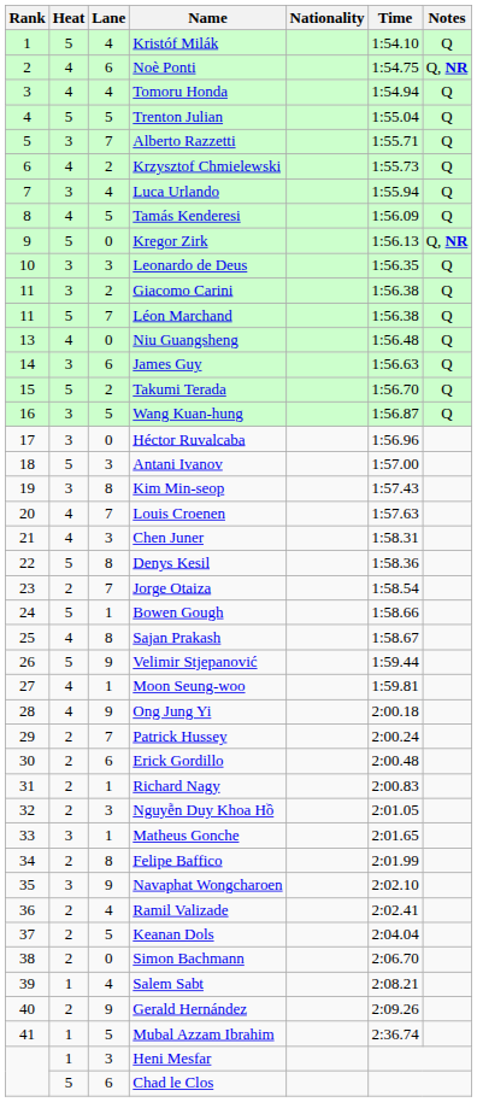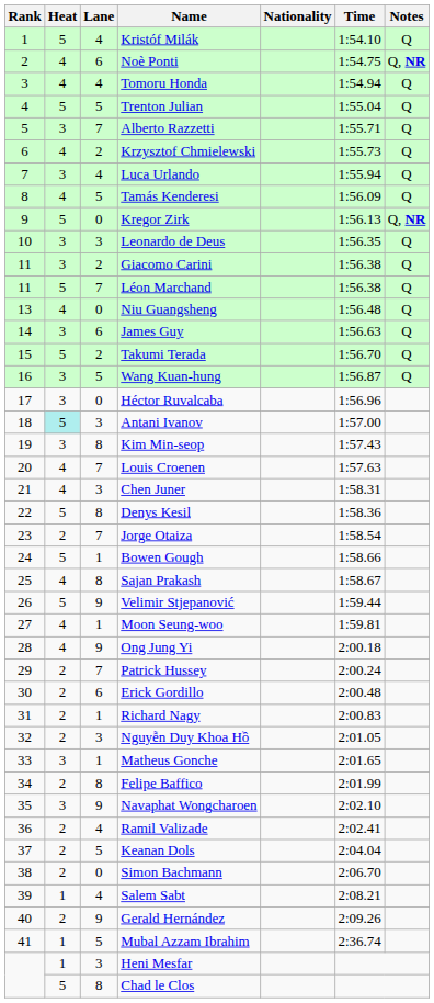Antani Ivanov | Heat: no background -> paleturquoise background
Chad le Clos | Lane: 6 -> 8
